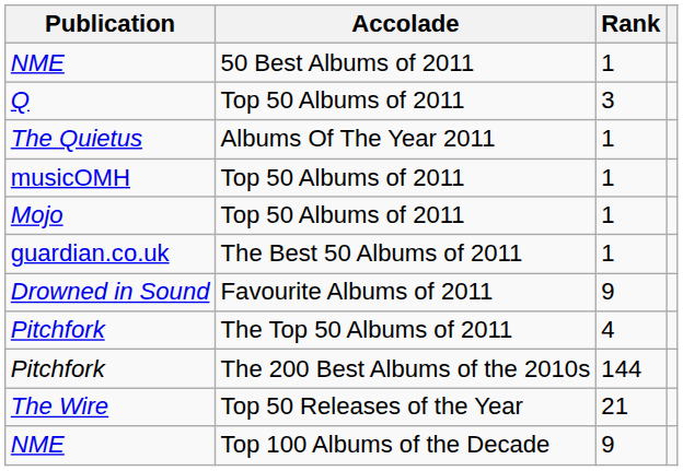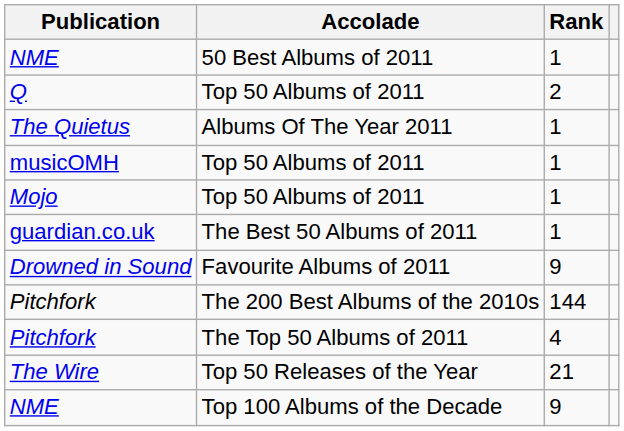Q | Rank: 3 -> 2
rows swapped: Pitchfork / The Top 50 Albums of 2011 <-> Pitchfork / The 200 Best Albums of the 2010s
